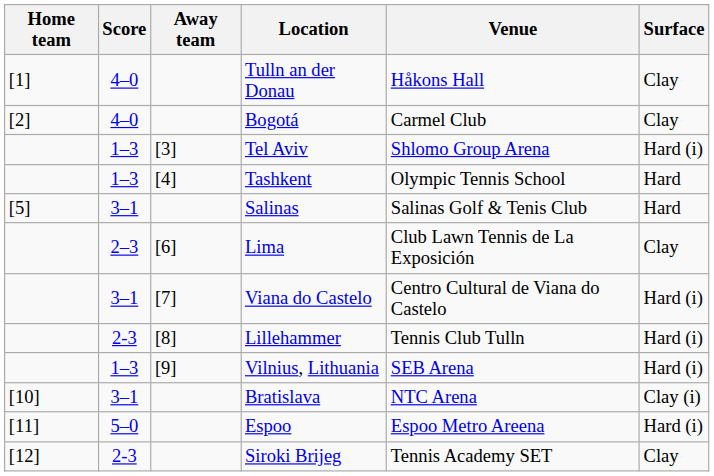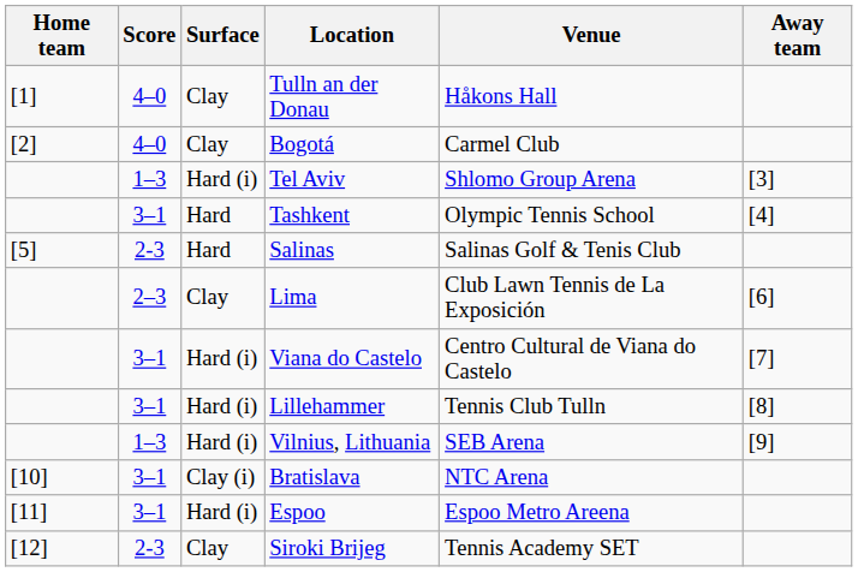columns swapped: Away team <-> Surface
Tashkent | Score: 1–3 -> 3–1
Salinas | Score: 3–1 -> 2-3
Lillehammer | Score: 2-3 -> 3–1
Espoo | Score: 5–0 -> 3–1
